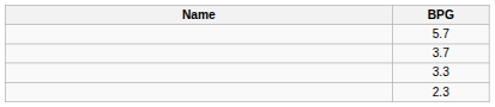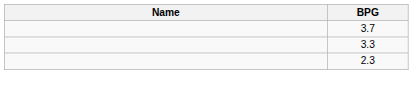- row: 5.7
